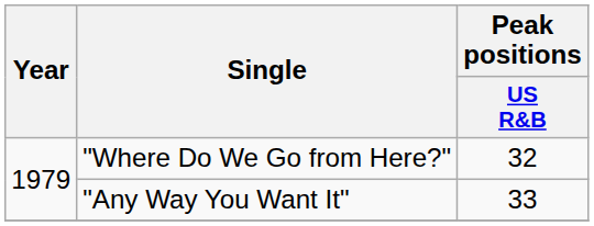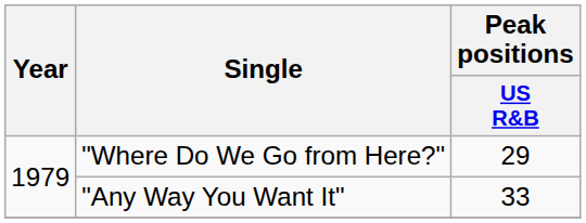"Where Do We Go from Here?" | Peak positions / US R&B: 32 -> 29
